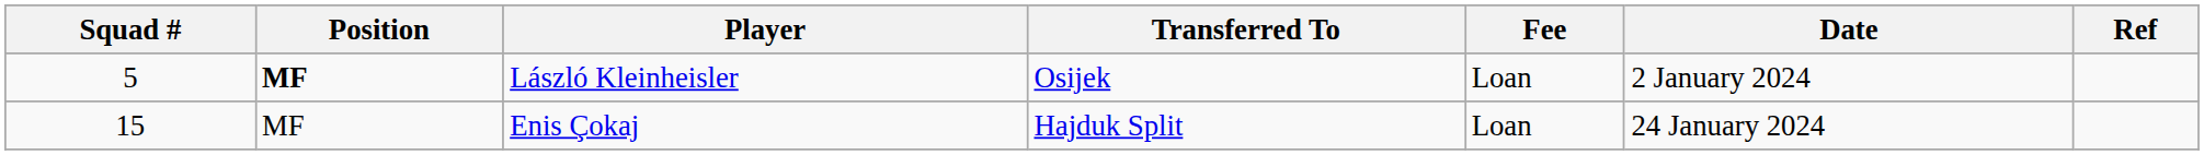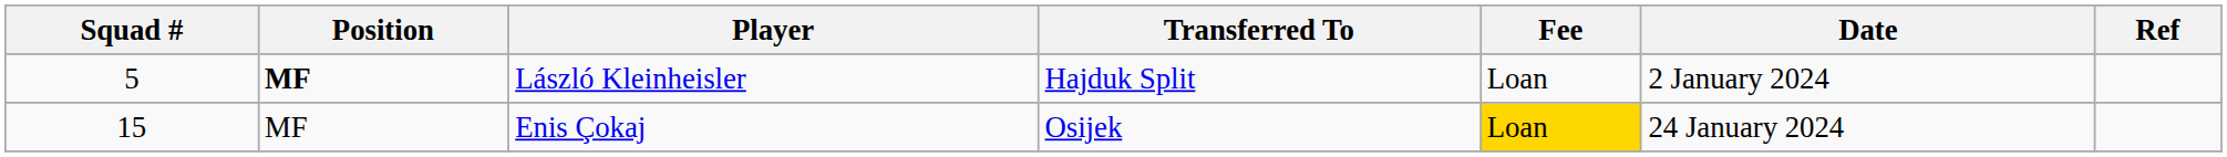László Kleinheisler | Transferred To: Osijek -> Hajduk Split
Enis Çokaj | Transferred To: Hajduk Split -> Osijek
Enis Çokaj | Fee: no background -> gold background
